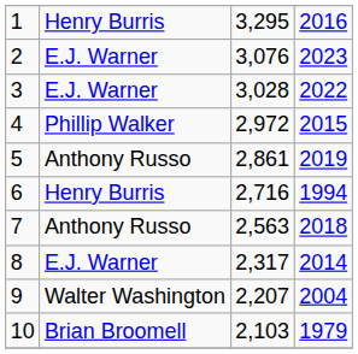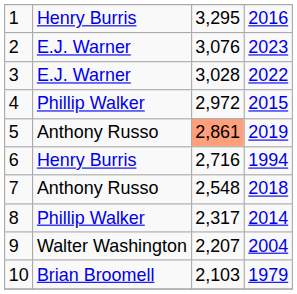5 | column 3: no background -> lightsalmon background
7 | column 3: 2,563 -> 2,548
8 | column 2: E.J. Warner -> Phillip Walker
